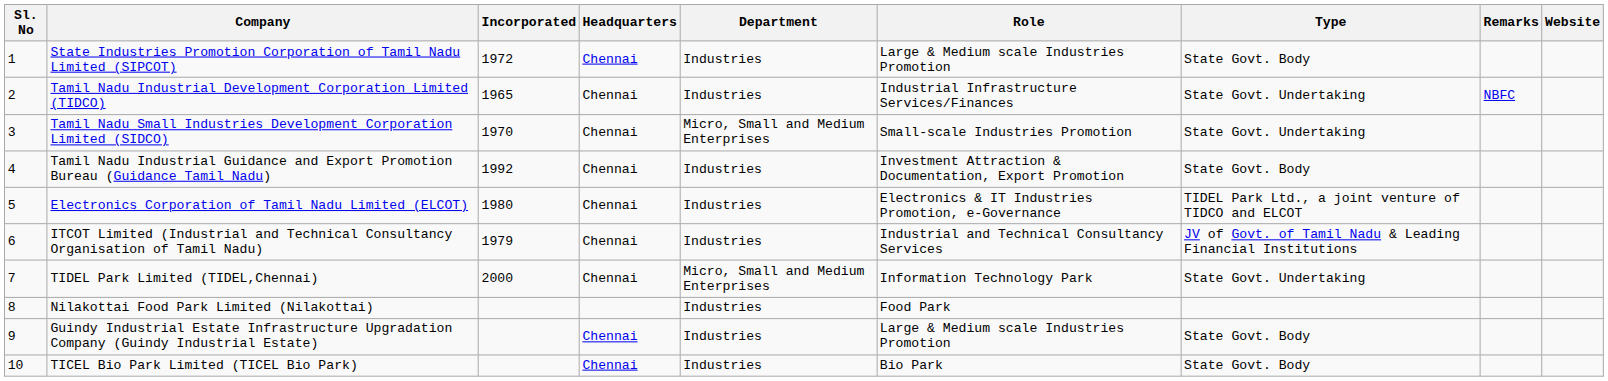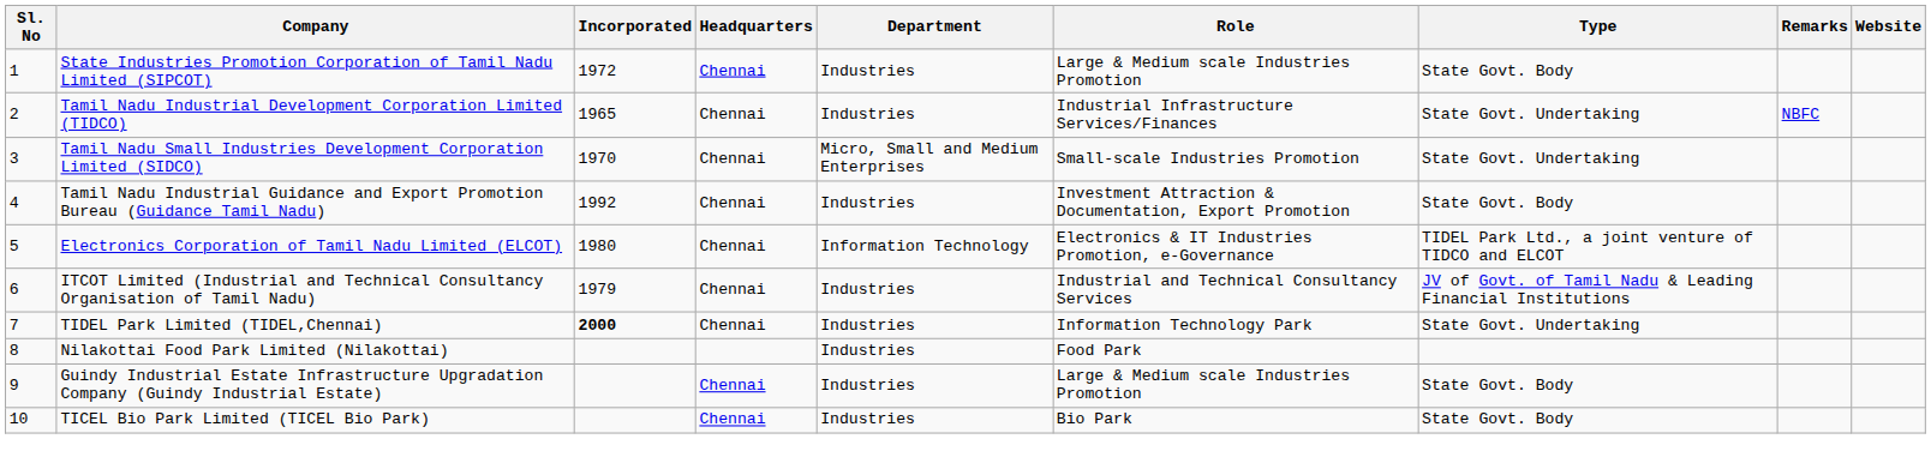Electronics Corporation of Tamil Nadu Limited (ELCOT) | Department: Industries -> Information Technology
TIDEL Park Limited (TIDEL,Chennai) | Incorporated: normal -> bold
TIDEL Park Limited (TIDEL,Chennai) | Department: Micro, Small and Medium Enterprises -> Industries
